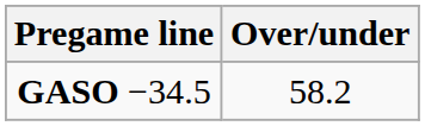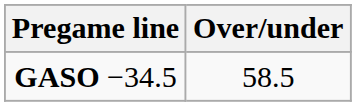GASO −34.5 | Over/under: 58.2 -> 58.5
